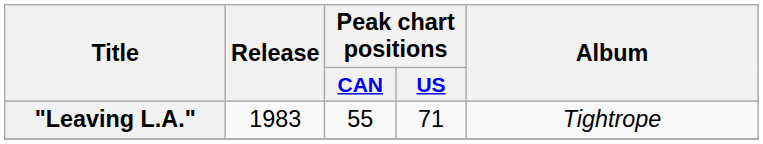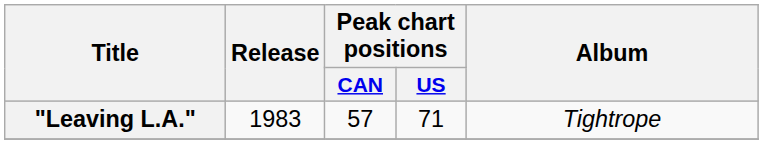"Leaving L.A." | Peak chart positions / CAN: 55 -> 57
